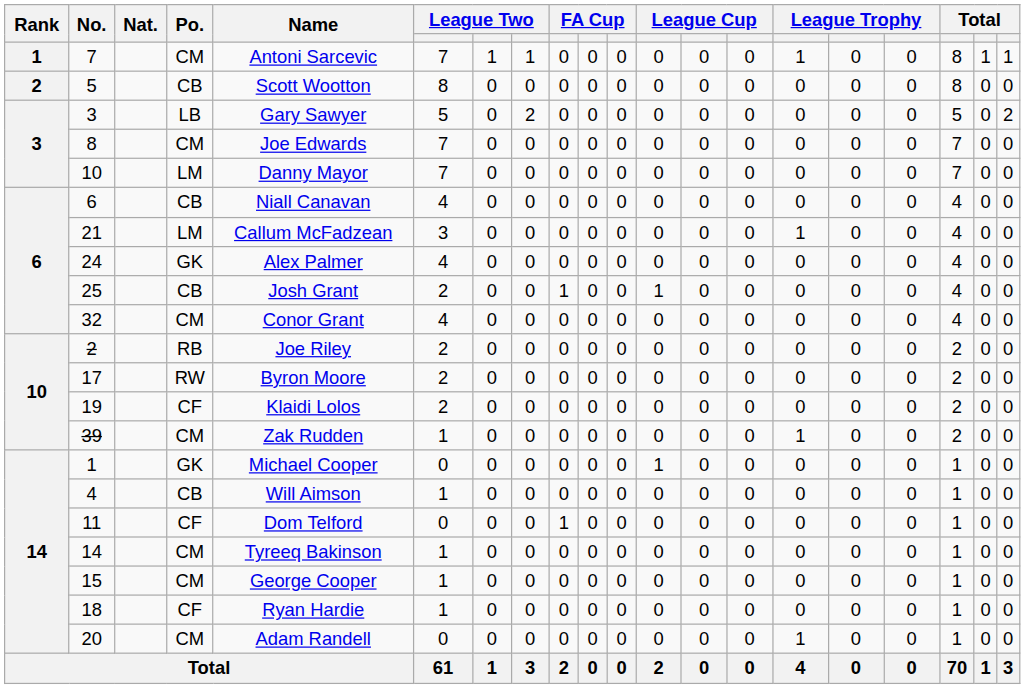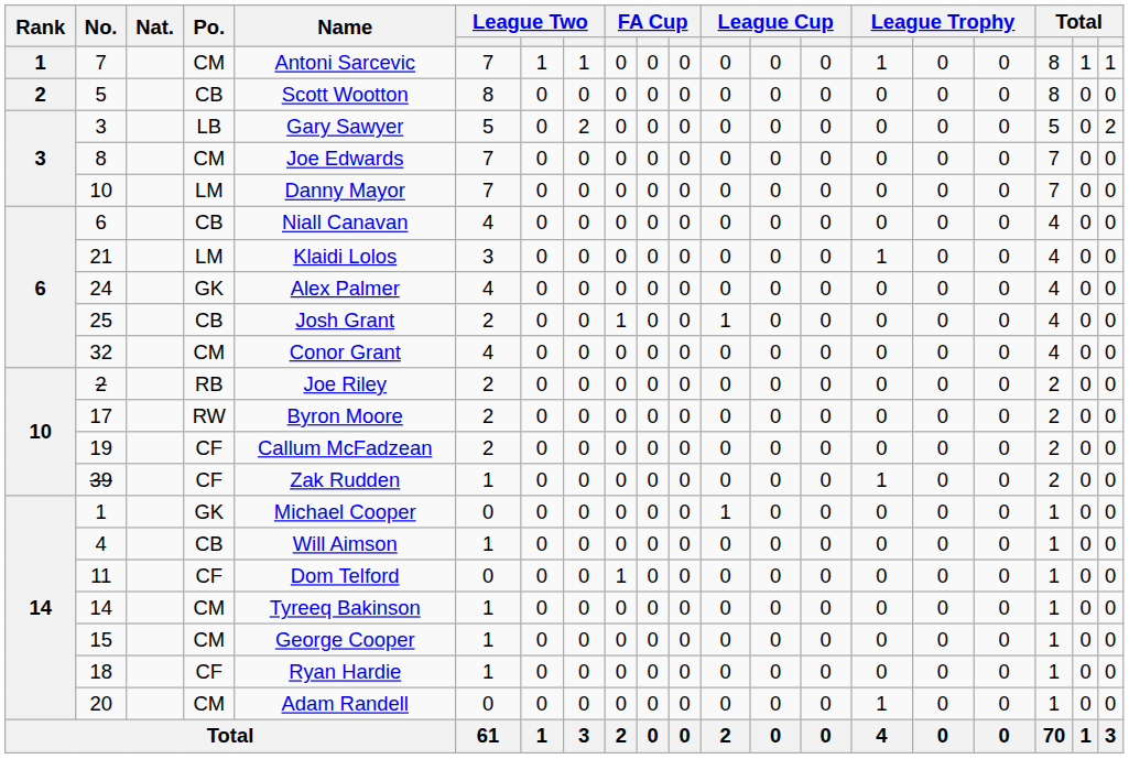21 | Name: Callum McFadzean -> Klaidi Lolos
19 | Name: Klaidi Lolos -> Callum McFadzean
39 | Po.: CM -> CF
